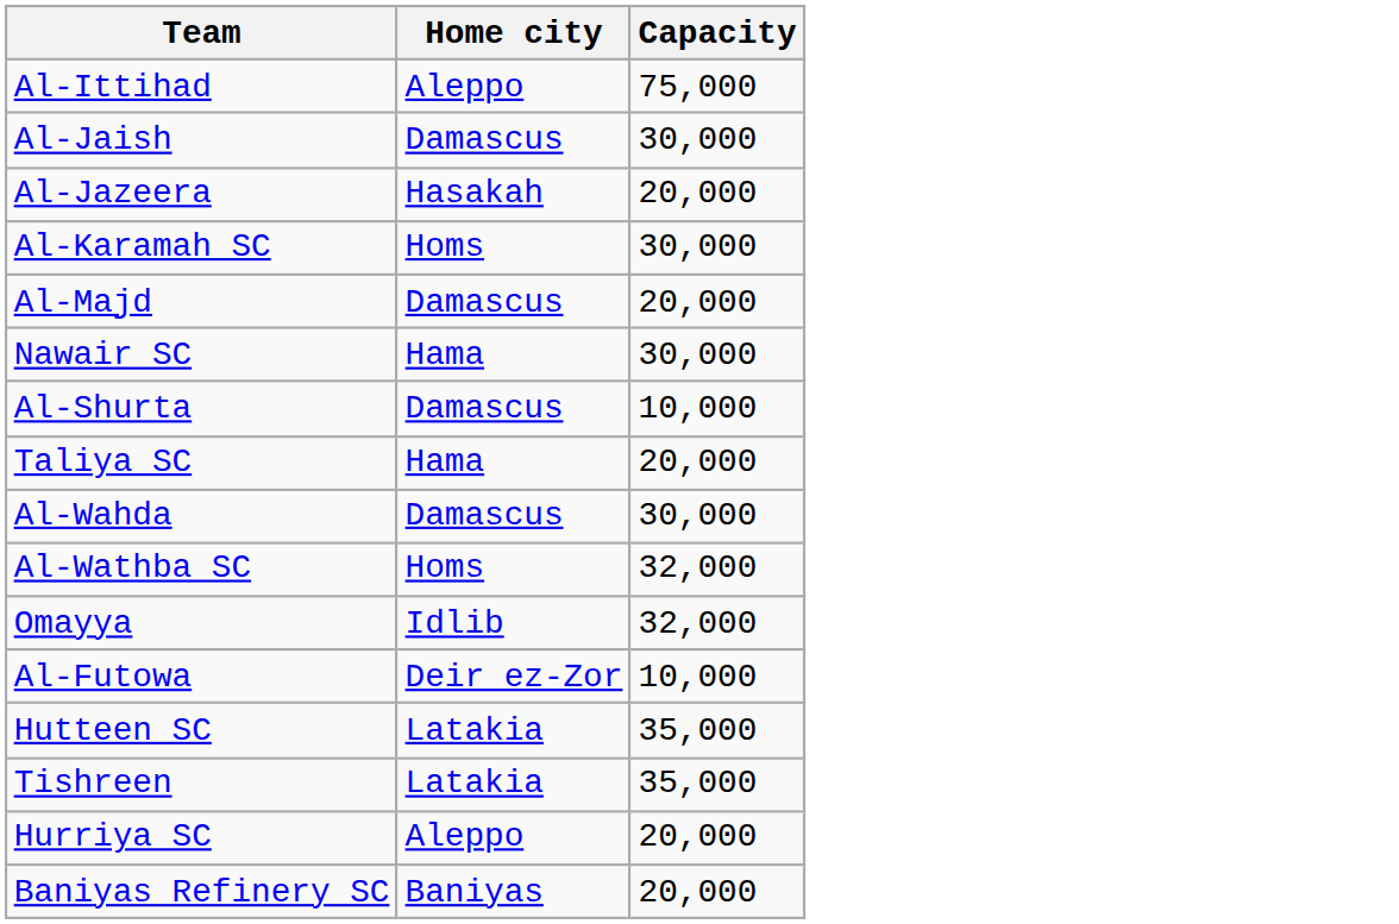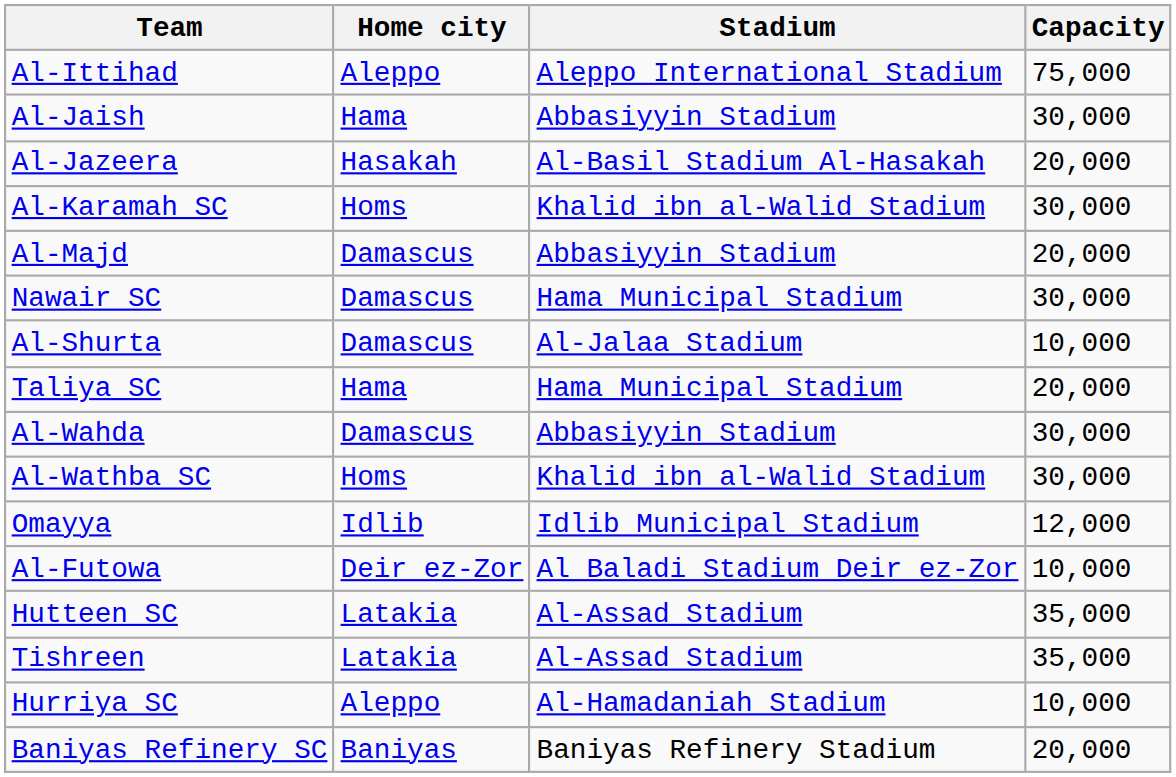+ column: Stadium | Aleppo International Stadium | Abbasiyyin Stadium | Al-Basil Stadium Al-Hasakah | Khalid ibn al-Walid Stadium | Abbasiyyin Stadium | Hama Municipal Stadium | Al-Jalaa Stadium | Hama Municipal Stadium | Abbasiyyin Stadium | Khalid ibn al-Walid Stadium | Idlib Municipal Stadium | Al Baladi Stadium Deir ez-Zor | Al-Assad Stadium | Al-Assad Stadium | Al-Hamadaniah Stadium | Baniyas Refinery Stadium
Al-Jaish | Home city: Damascus -> Hama
Nawair SC | Home city: Hama -> Damascus
Al-Wathba SC | Capacity: 32,000 -> 30,000
Omayya | Capacity: 32,000 -> 12,000
Hurriya SC | Capacity: 20,000 -> 10,000
